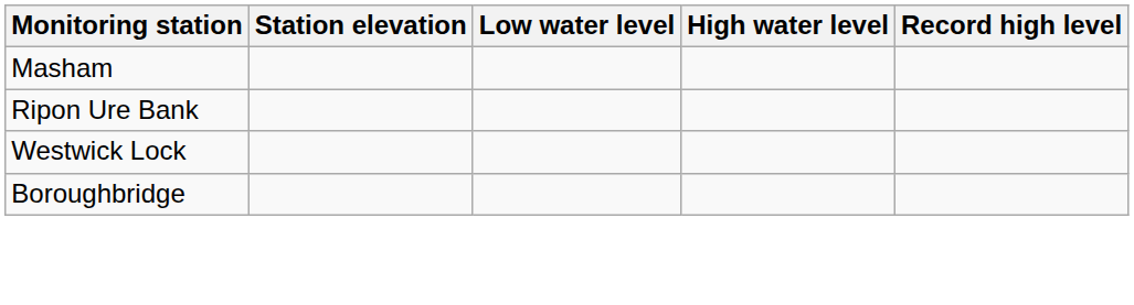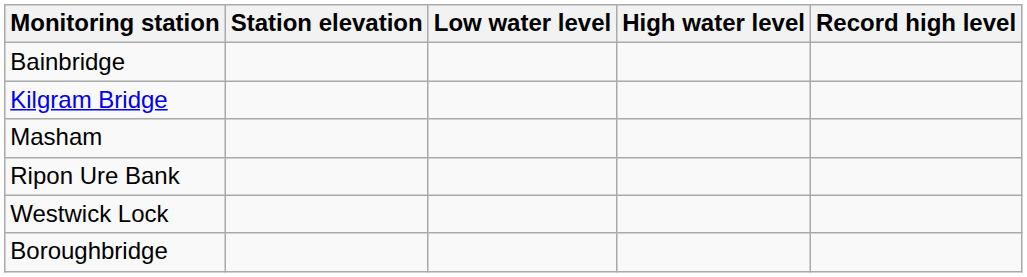+ row: Bainbridge
+ row: Kilgram Bridge
